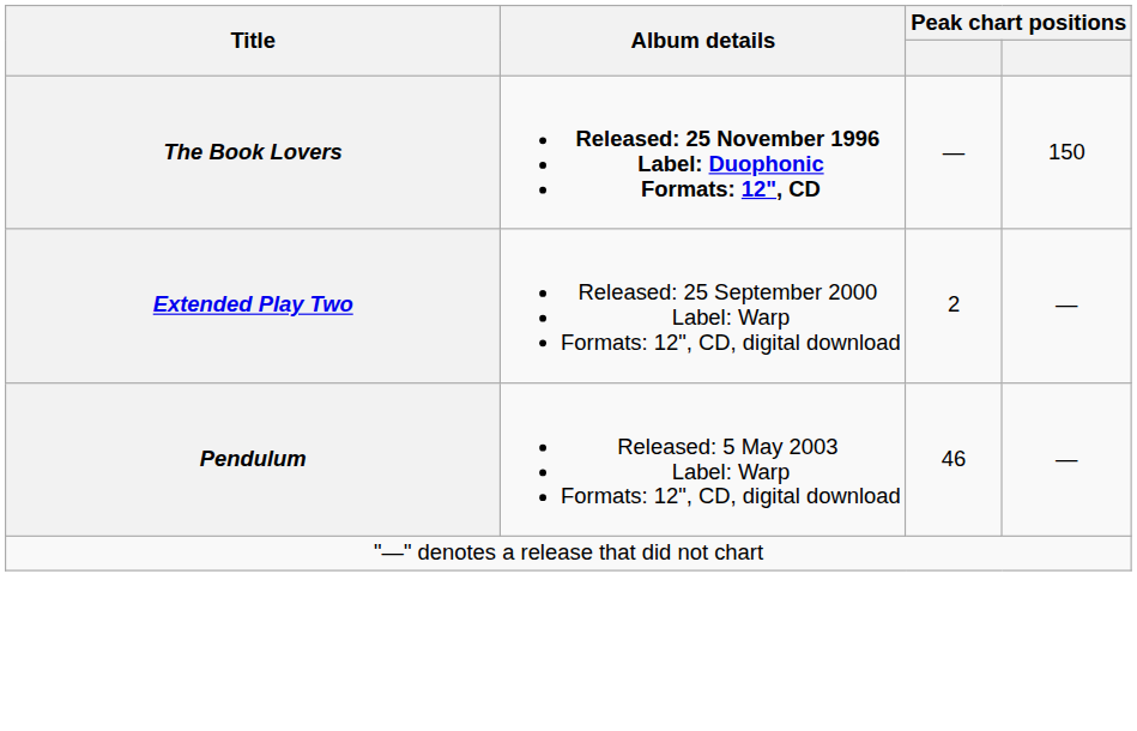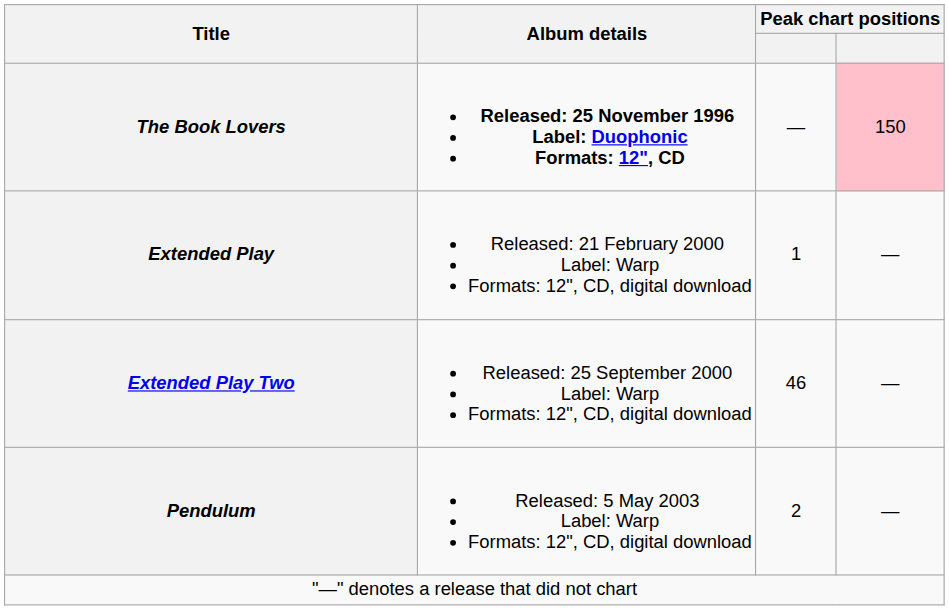The Book Lovers | column 4: no background -> pink background
+ row: Extended Play | Released: 21 February 2000 Label: Warp Formats: 12", CD, digital download | 1 | —
Extended Play Two | column 3: 2 -> 46
Pendulum | column 3: 46 -> 2
